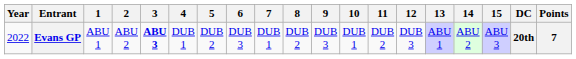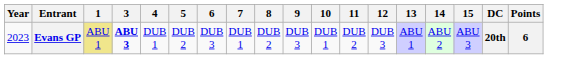- column: 2 | ABU 2
Evans GP | Year: 2022 -> 2023
Evans GP | 1: no background -> khaki background
Evans GP | Points: 7 -> 6
